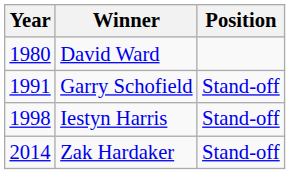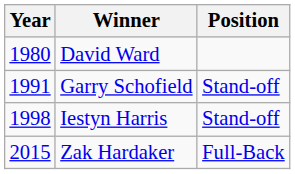Zak Hardaker | Year: 2014 -> 2015
Zak Hardaker | Position: Stand-off -> Full-Back
